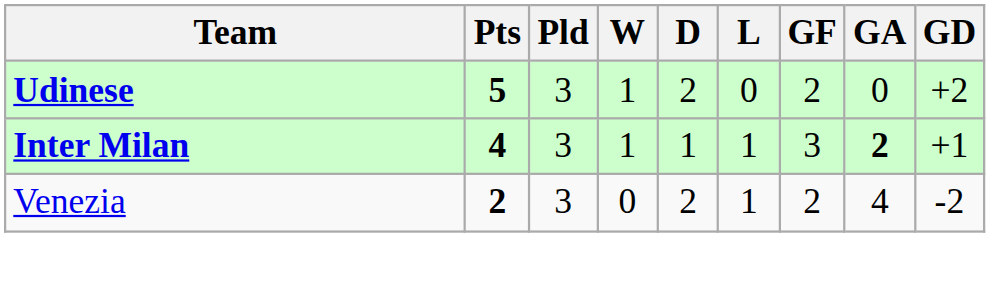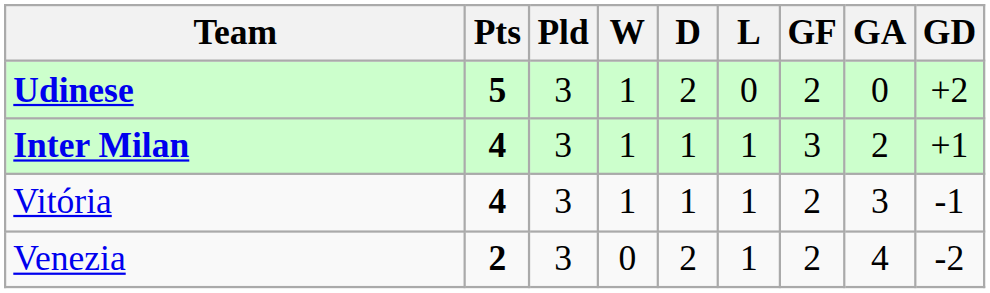Inter Milan | GA: bold -> normal
+ row: Vitória | 4 | 3 | 1 | 1 | 1 | 2 | 3 | -1
